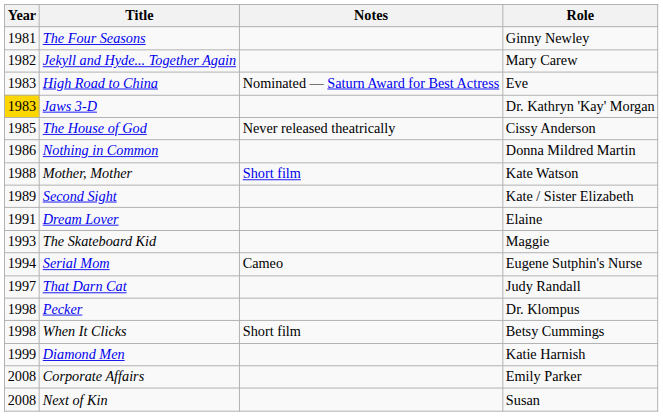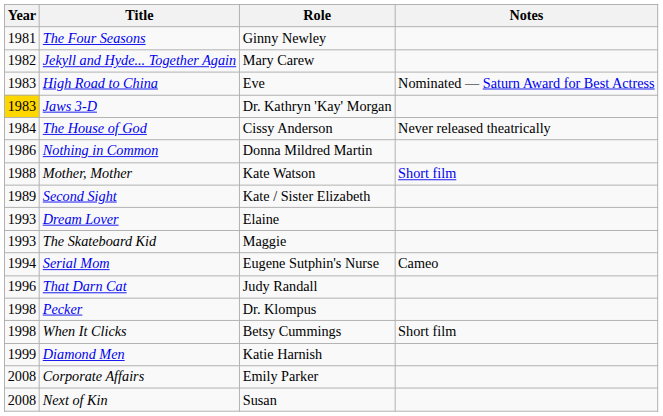columns swapped: Role <-> Notes
The House of God | Year: 1985 -> 1984
Dream Lover | Year: 1991 -> 1993
That Darn Cat | Year: 1997 -> 1996
